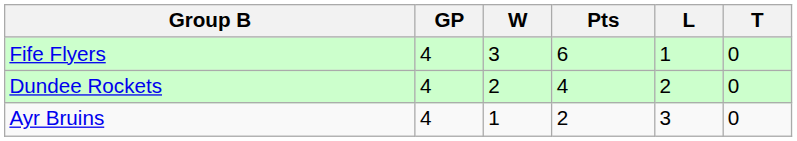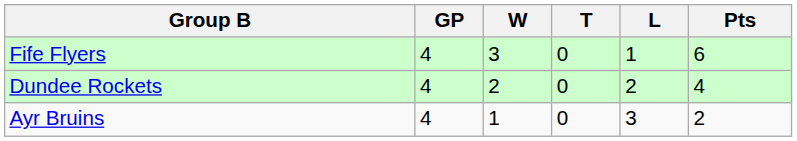columns swapped: T <-> Pts
